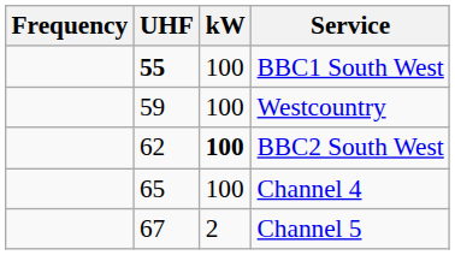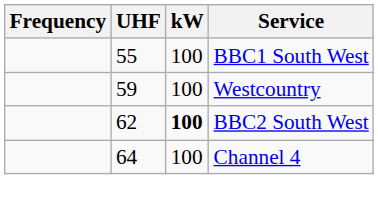BBC1 South West | UHF: bold -> normal
Channel 4 | UHF: 65 -> 64
- row: 67 | 2 | Channel 5
